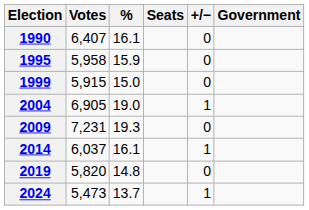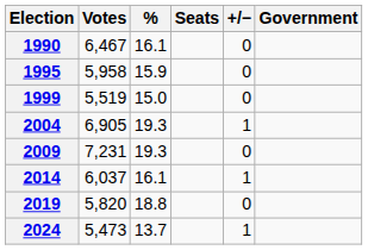1990 | Votes: 6,407 -> 6,467
1999 | Votes: 5,915 -> 5,519
2004 | %: 19.0 -> 19.3
2019 | %: 14.8 -> 18.8
